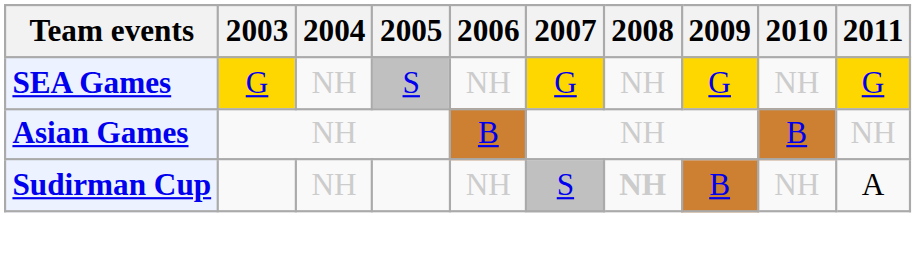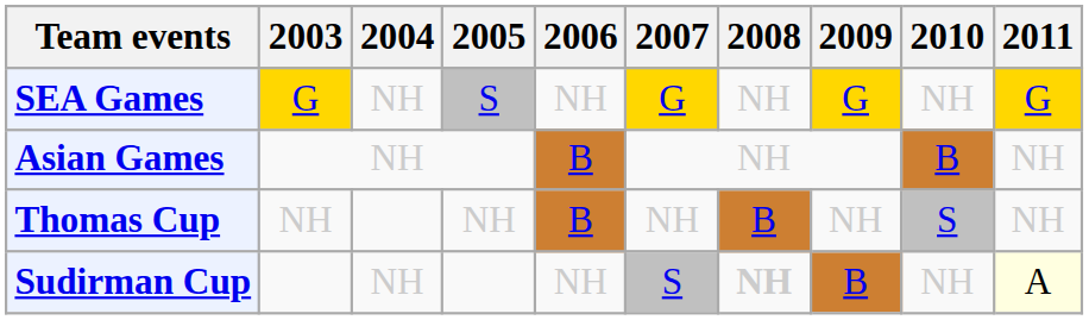+ row: Thomas Cup | NH | NH | B | NH | B | NH | S | NH
Sudirman Cup | 2011: no background -> lightyellow background
